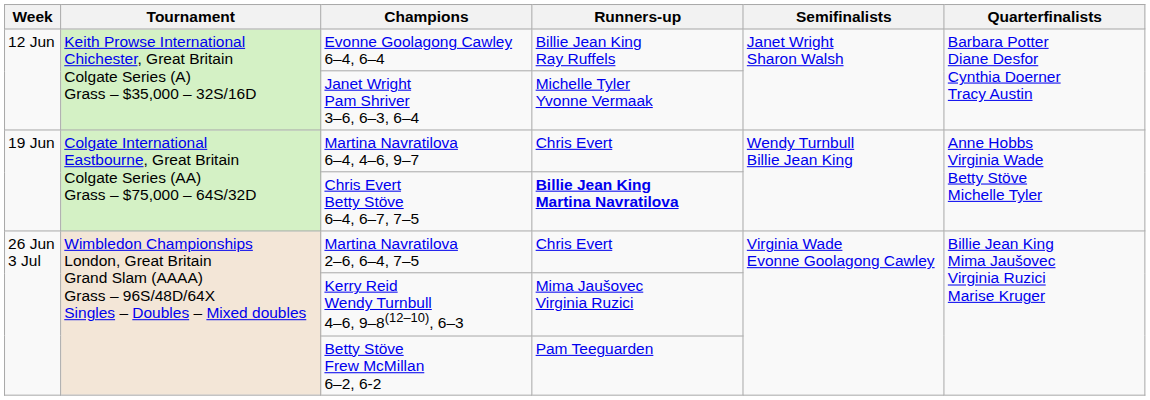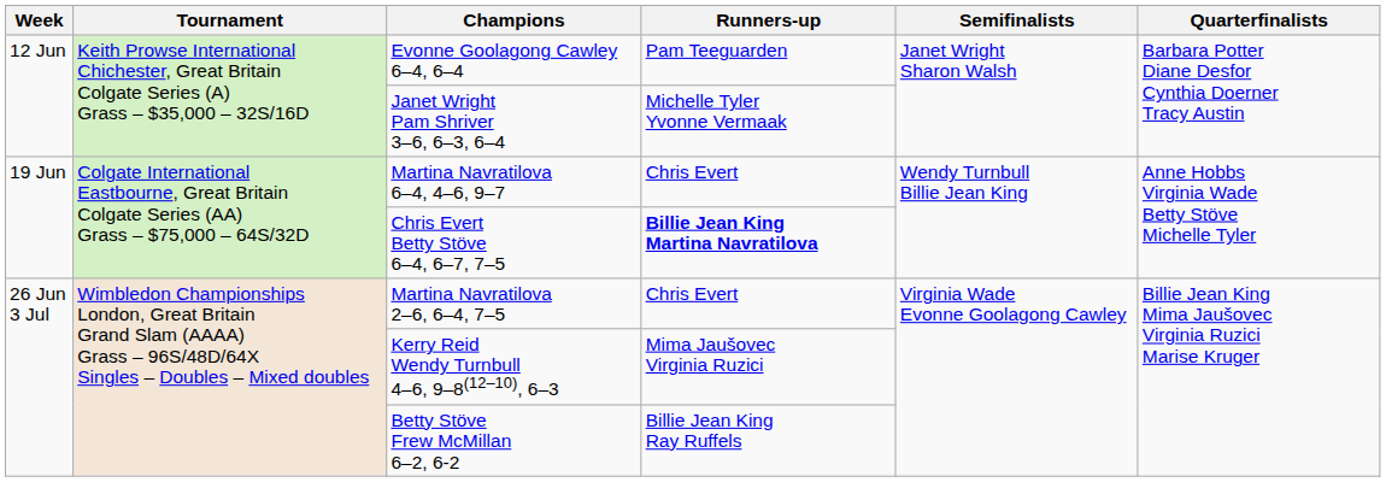Evonne Goolagong Cawley 6–4, 6–4 | Runners-up: Billie Jean King Ray Ruffels -> Pam Teeguarden
Betty Stöve Frew McMillan 6–2, 6-2 | Runners-up: Pam Teeguarden -> Billie Jean King Ray Ruffels
